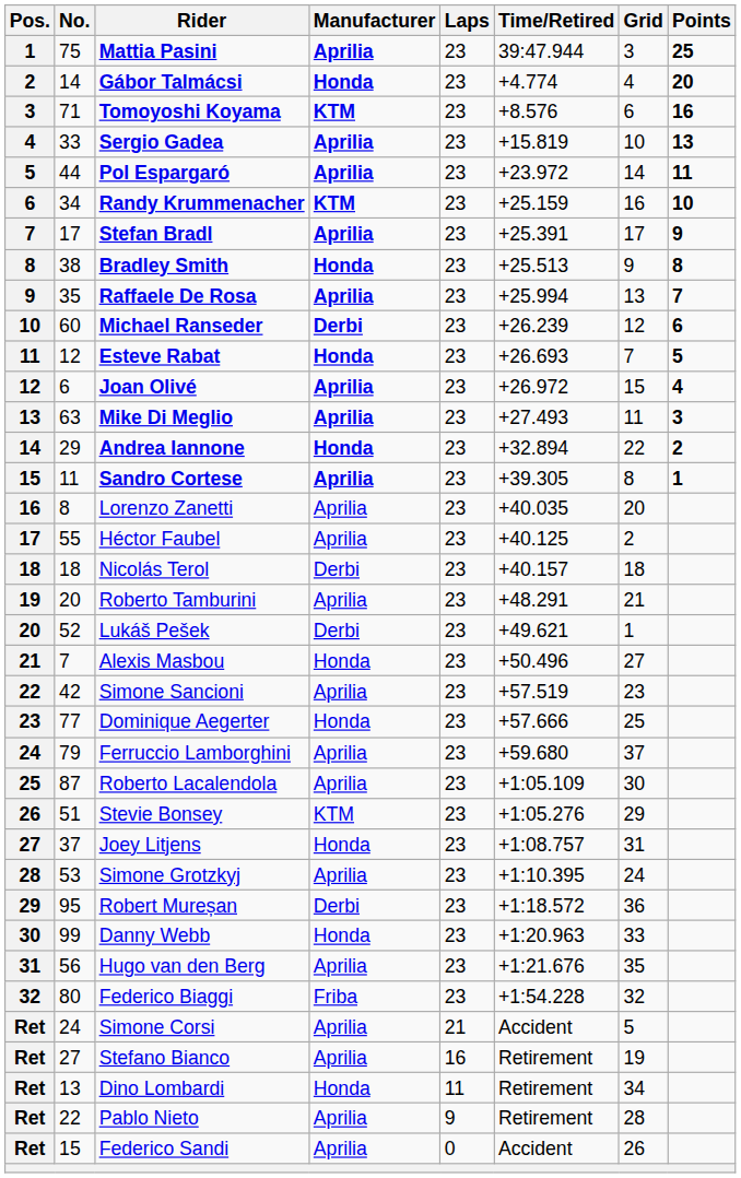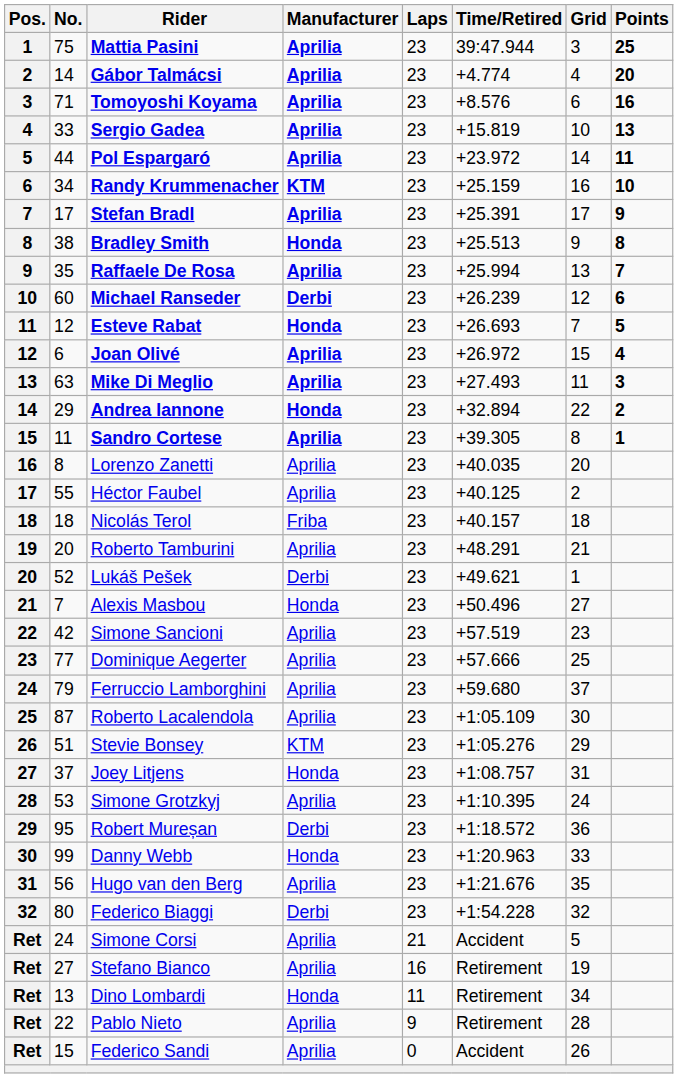Gábor Talmácsi | Manufacturer: Honda -> Aprilia
Tomoyoshi Koyama | Manufacturer: KTM -> Aprilia
Nicolás Terol | Manufacturer: Derbi -> Friba
Dominique Aegerter | Manufacturer: Honda -> Aprilia
Federico Biaggi | Manufacturer: Friba -> Derbi
